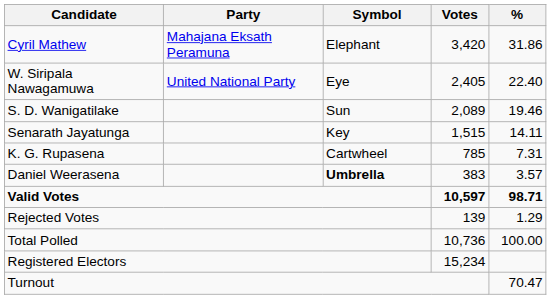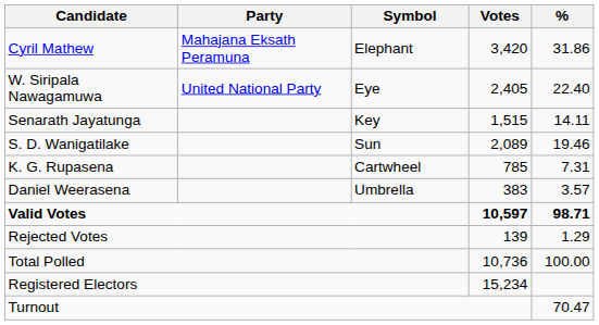rows swapped: S. D. Wanigatilake <-> Senarath Jayatunga
Daniel Weerasena | Symbol: bold -> normal
